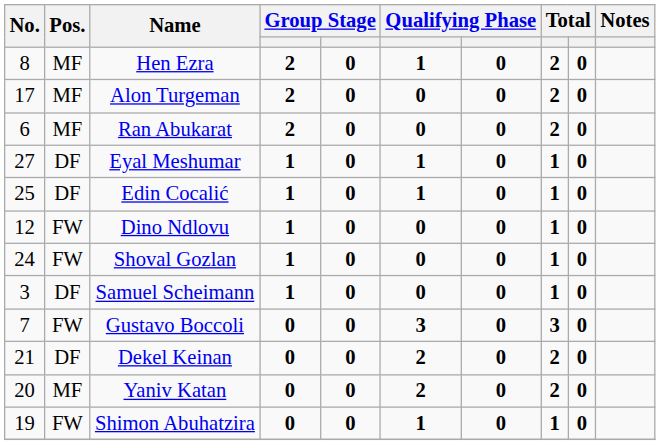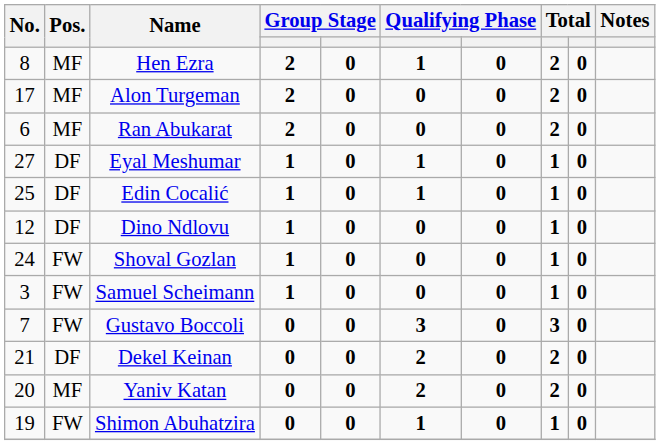Dino Ndlovu | Pos.: FW -> DF
Samuel Scheimann | Pos.: DF -> FW
